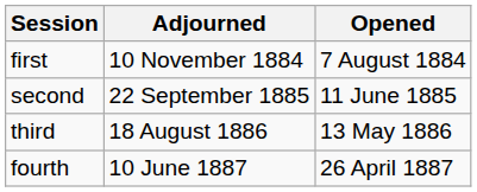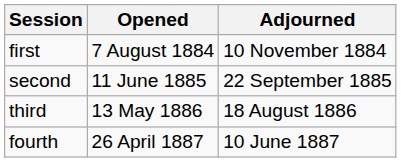columns swapped: Opened <-> Adjourned
